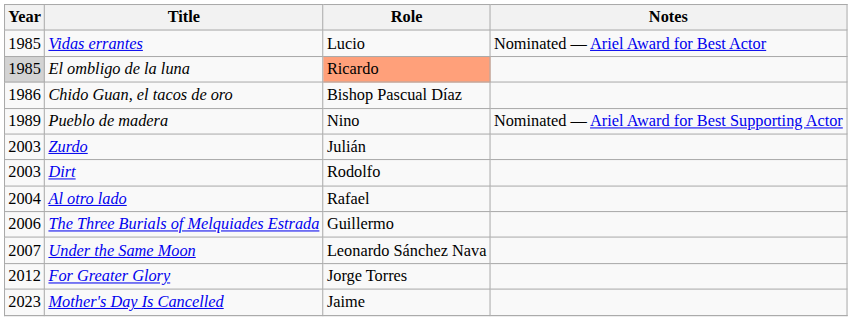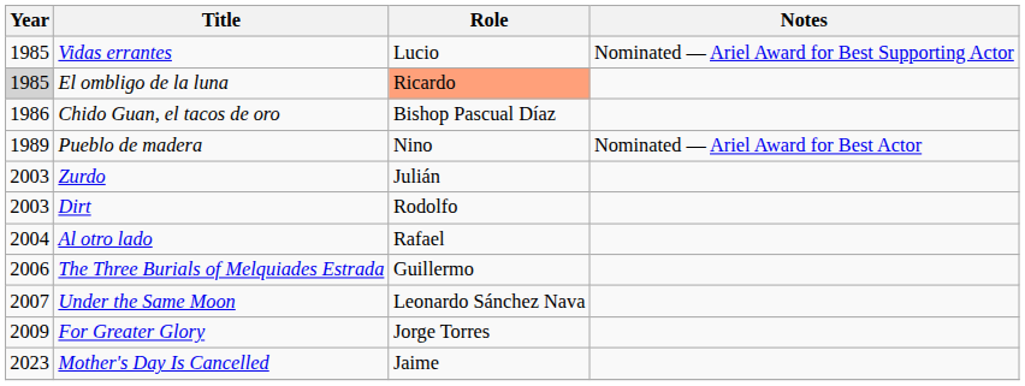Vidas errantes | Notes: Nominated — Ariel Award for Best Actor -> Nominated — Ariel Award for Best Supporting Actor
Pueblo de madera | Notes: Nominated — Ariel Award for Best Supporting Actor -> Nominated — Ariel Award for Best Actor
For Greater Glory | Year: 2012 -> 2009
